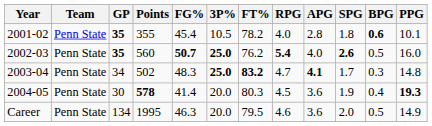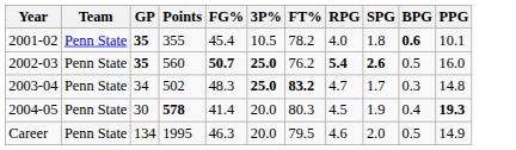- column: APG | 2.8 | 4.0 | 4.1 | 3.6 | 3.6
